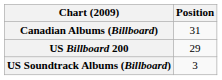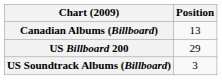Canadian Albums (Billboard) | Position: 31 -> 13
